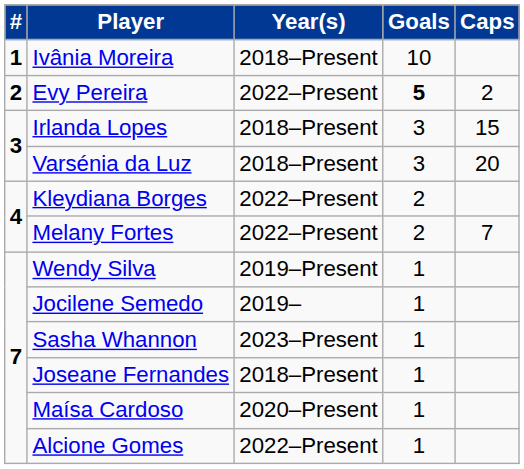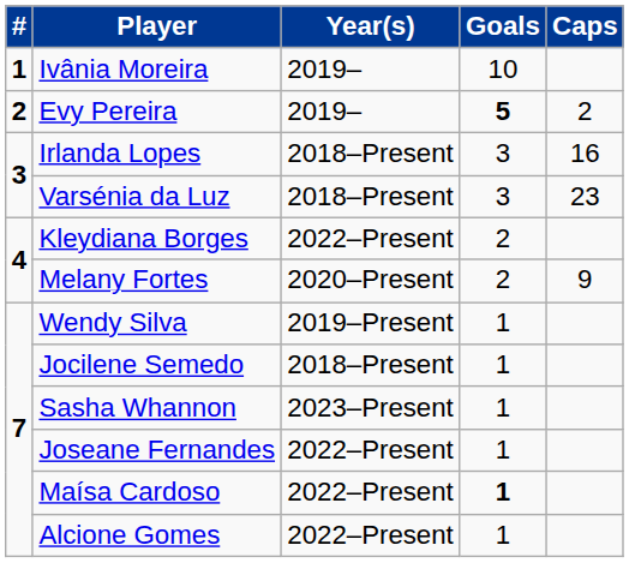Ivânia Moreira | Year(s): 2018–Present -> 2019–
Evy Pereira | Year(s): 2022–Present -> 2019–
Irlanda Lopes | Caps: 15 -> 16
Varsénia da Luz | Caps: 20 -> 23
Melany Fortes | Year(s): 2022–Present -> 2020–Present
Melany Fortes | Caps: 7 -> 9
Jocilene Semedo | Year(s): 2019– -> 2018–Present
Joseane Fernandes | Year(s): 2018–Present -> 2022–Present
Maísa Cardoso | Year(s): 2020–Present -> 2022–Present
Maísa Cardoso | Goals: normal -> bold
